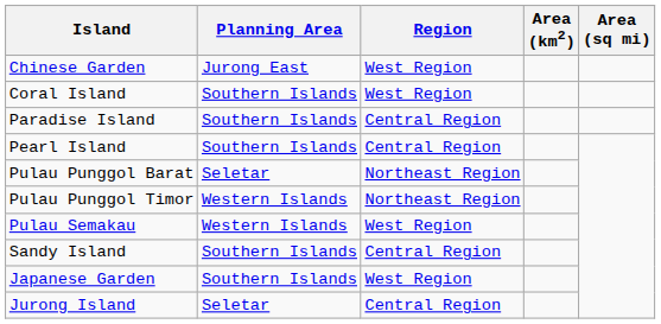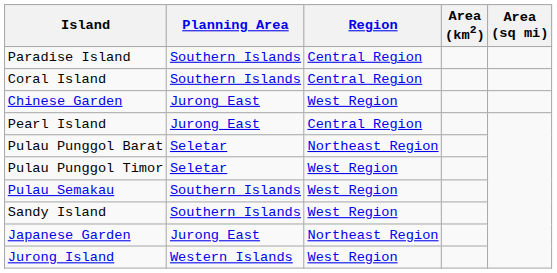rows swapped: Chinese Garden <-> Paradise Island
Coral Island | Region: West Region -> Central Region
Pearl Island | Planning Area: Southern Islands -> Jurong East
Pulau Punggol Timor | Planning Area: Western Islands -> Seletar
Pulau Punggol Timor | Region: Northeast Region -> West Region
Pulau Semakau | Planning Area: Western Islands -> Southern Islands
Sandy Island | Region: Central Region -> West Region
Japanese Garden | Planning Area: Southern Islands -> Jurong East
Japanese Garden | Region: West Region -> Northeast Region
Jurong Island | Planning Area: Seletar -> Western Islands
Jurong Island | Region: Central Region -> West Region
